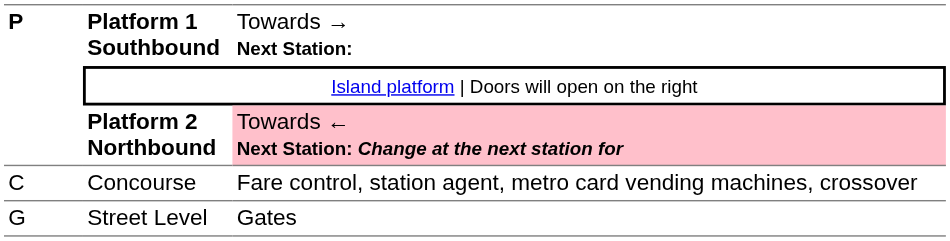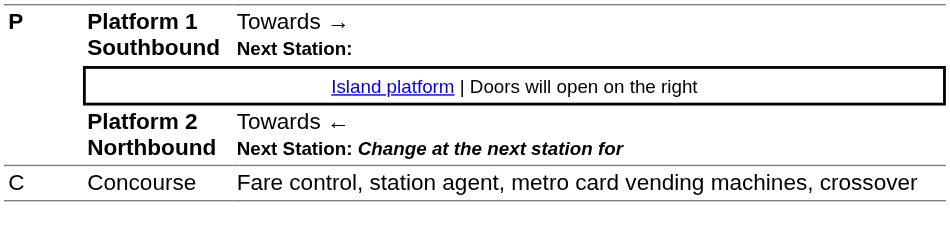Platform 2 Northbound | column 3: pink background -> no background
- row: G | Street Level | Gates
